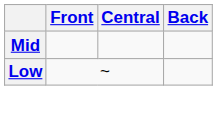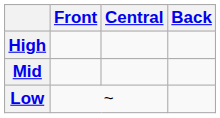+ row: High
